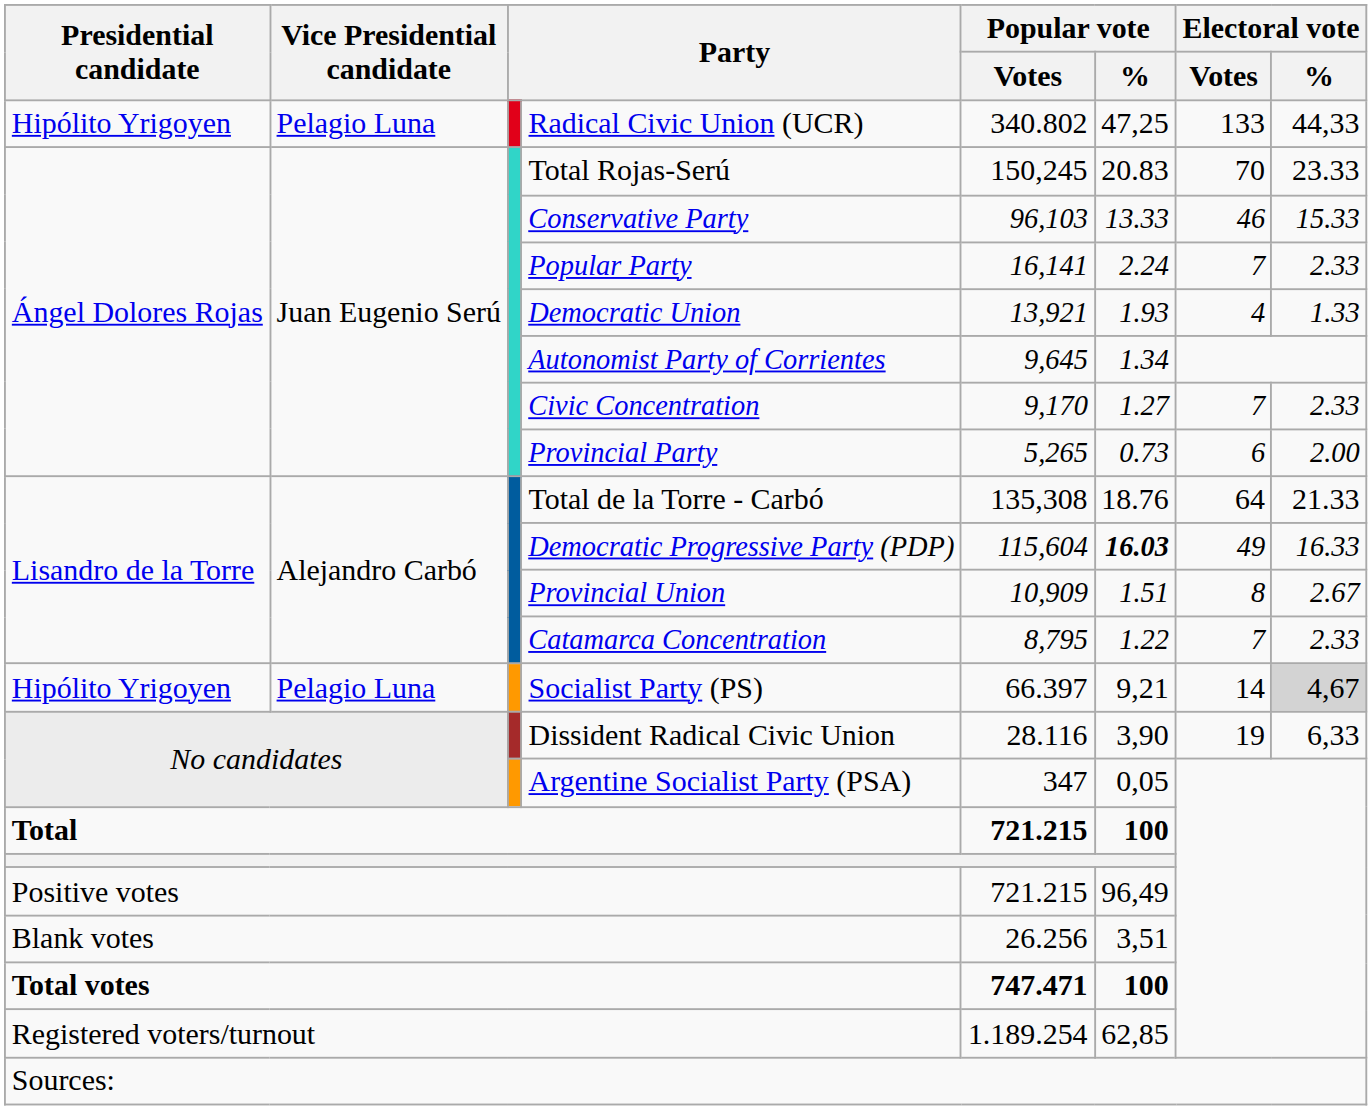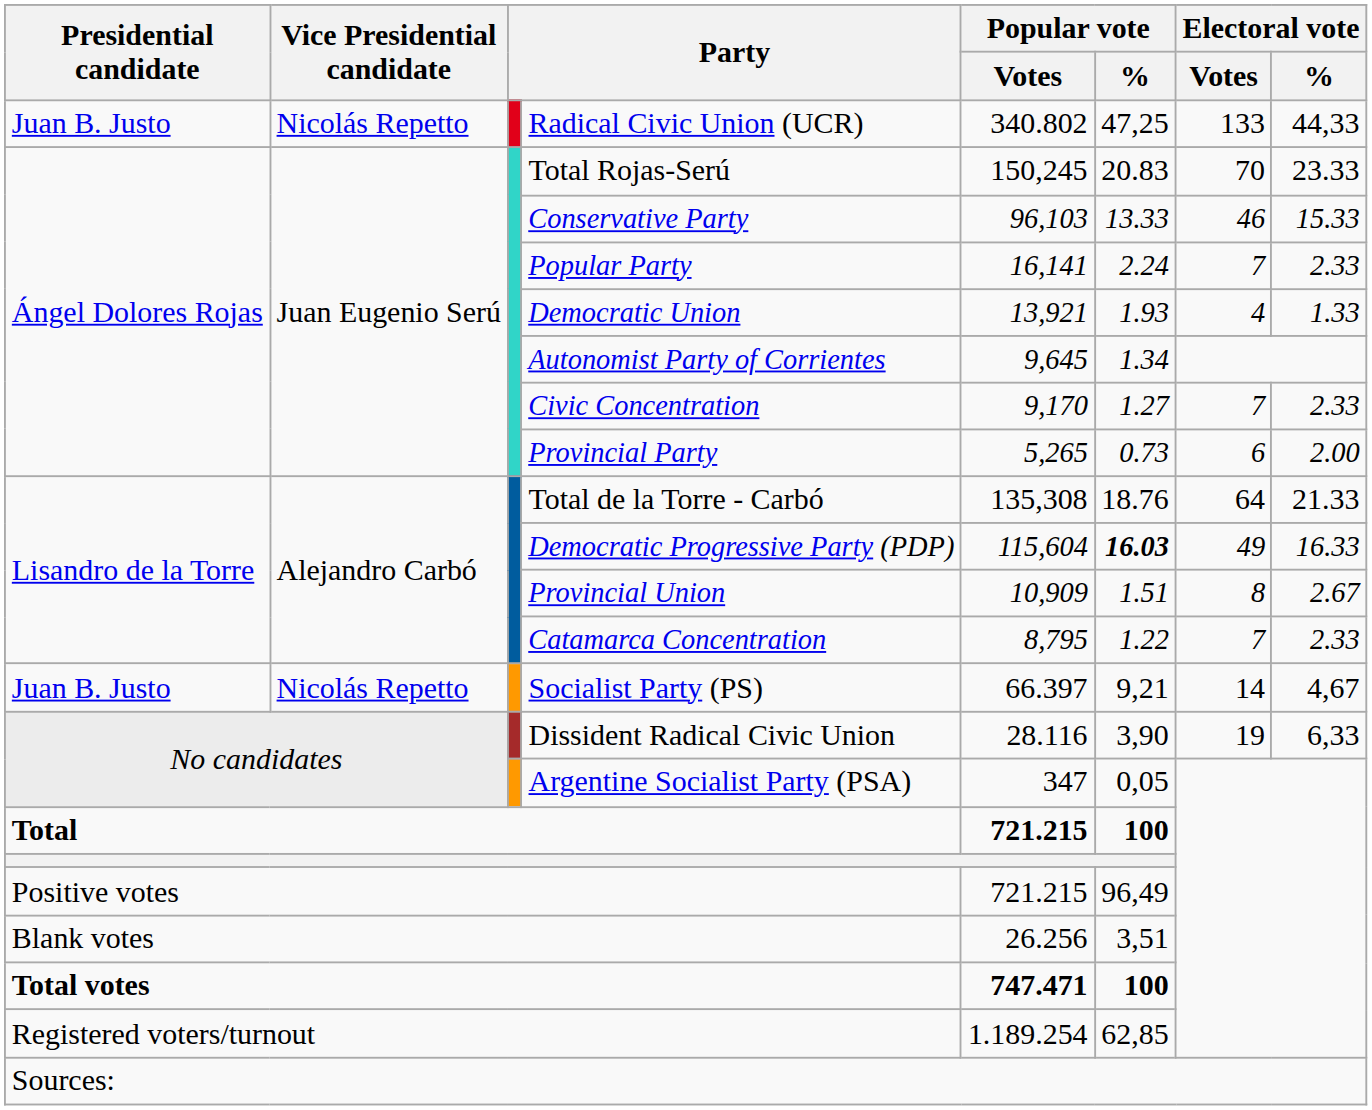Radical Civic Union (UCR) | Presidential candidate: Hipólito Yrigoyen -> Juan B. Justo
Radical Civic Union (UCR) | Vice Presidential candidate: Pelagio Luna -> Nicolás Repetto
Socialist Party (PS) | Presidential candidate: Hipólito Yrigoyen -> Juan B. Justo
Socialist Party (PS) | Vice Presidential candidate: Pelagio Luna -> Nicolás Repetto
Socialist Party (PS) | Electoral vote / %: lightgrey background -> no background
